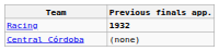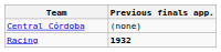rows swapped: Racing <-> Central Córdoba
